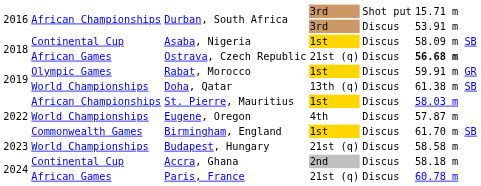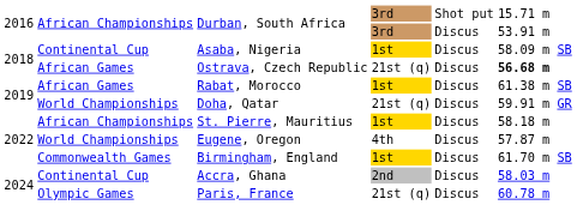Rabat, Morocco | column 2: Olympic Games -> African Games
Rabat, Morocco | column 6: 59.91 m GR -> 61.38 m SB
Doha, Qatar | column 4: 13th (q) -> 21st (q)
Doha, Qatar | column 6: 61.38 m SB -> 59.91 m GR
St. Pierre, Mauritius | column 6: 58.03 m -> 58.18 m
- row: 2023 | World Championships | Budapest, Hungary | 21st (q) | Discus | 58.58 m
Accra, Ghana | column 6: 58.18 m -> 58.03 m
Paris, France | column 2: African Games -> Olympic Games
